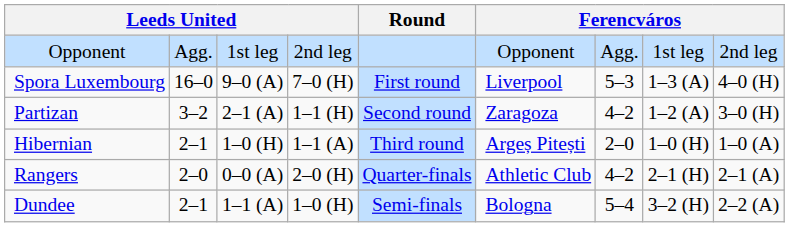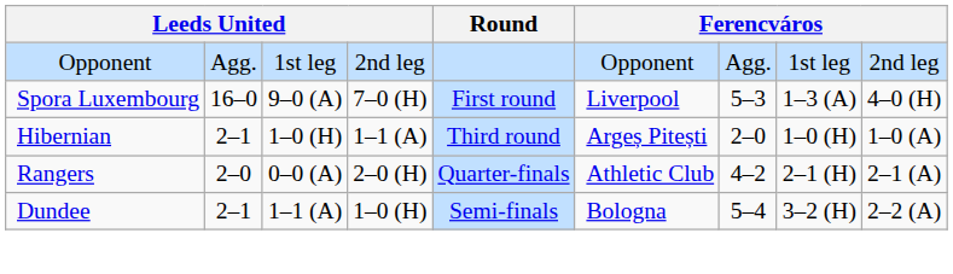- row: Partizan | 3–2 | 2–1 (A) | 1–1 (H) | Second round | Zaragoza | 4–2 | 1–2 (A) | 3–0 (H)
